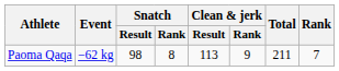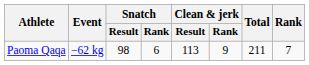Paoma Qaqa | Snatch / Rank: 8 -> 6
